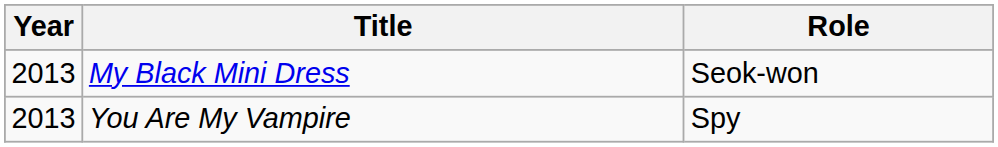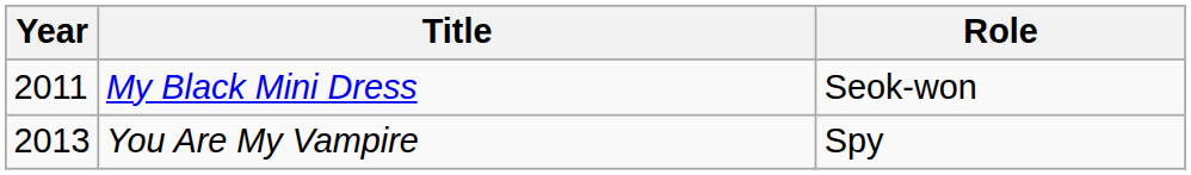My Black Mini Dress | Year: 2013 -> 2011
